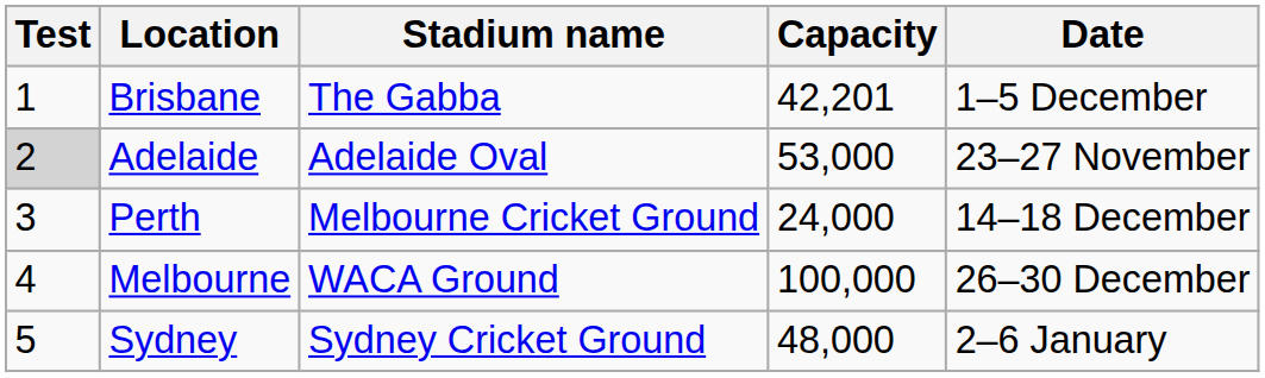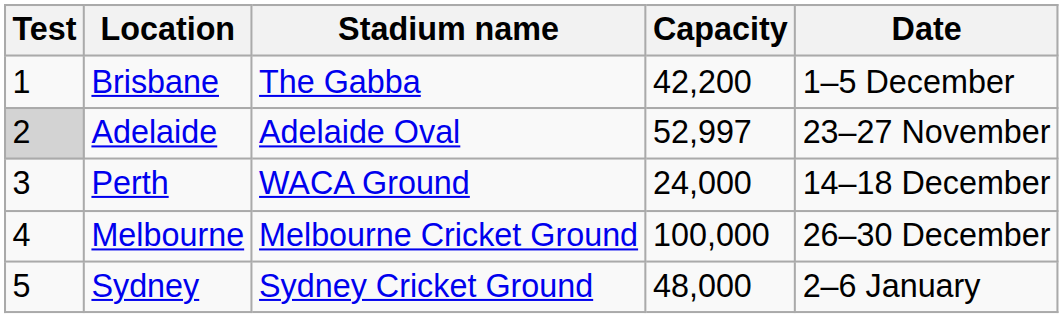Brisbane | Capacity: 42,201 -> 42,200
Adelaide | Capacity: 53,000 -> 52,997
Perth | Stadium name: Melbourne Cricket Ground -> WACA Ground
Melbourne | Stadium name: WACA Ground -> Melbourne Cricket Ground
